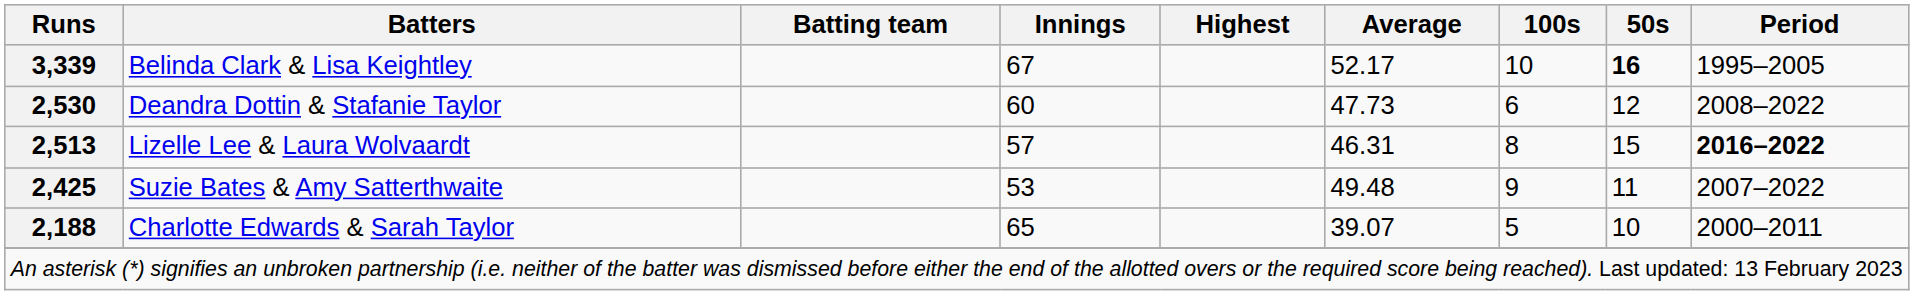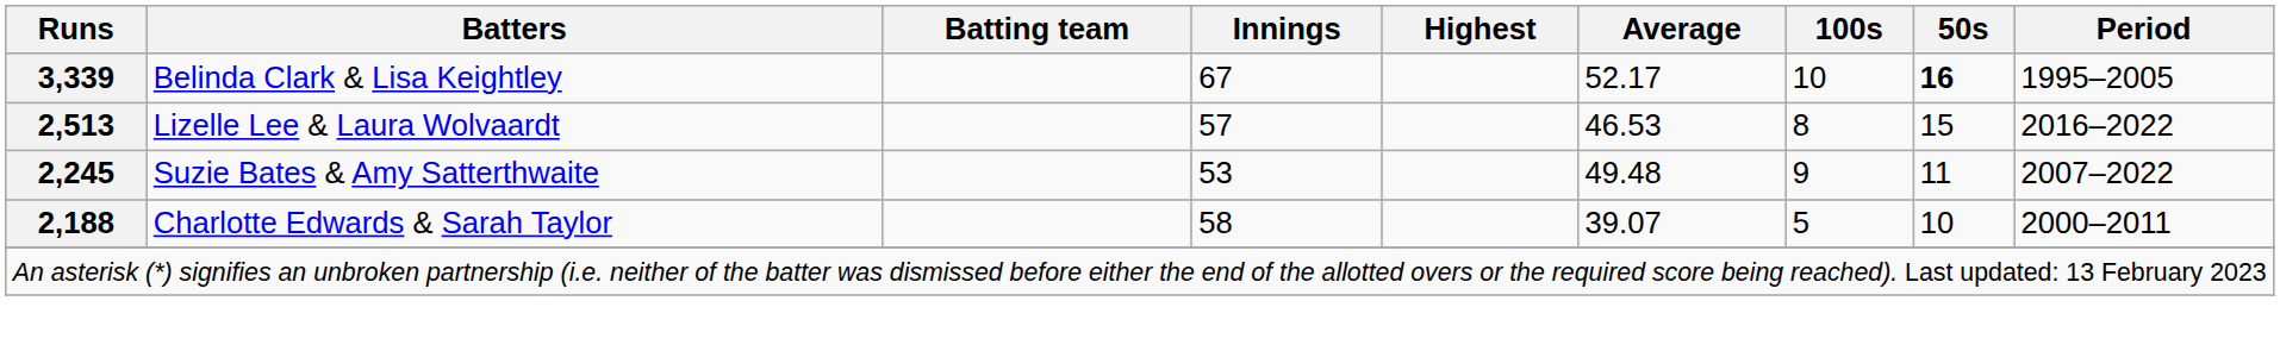- row: 2,530 | Deandra Dottin & Stafanie Taylor | 60 | 47.73 | 6 | 12 | 2008–2022
Lizelle Lee & Laura Wolvaardt | Average: 46.31 -> 46.53
Lizelle Lee & Laura Wolvaardt | Period: bold -> normal
Suzie Bates & Amy Satterthwaite | Runs: 2,425 -> 2,245
Charlotte Edwards & Sarah Taylor | Innings: 65 -> 58
